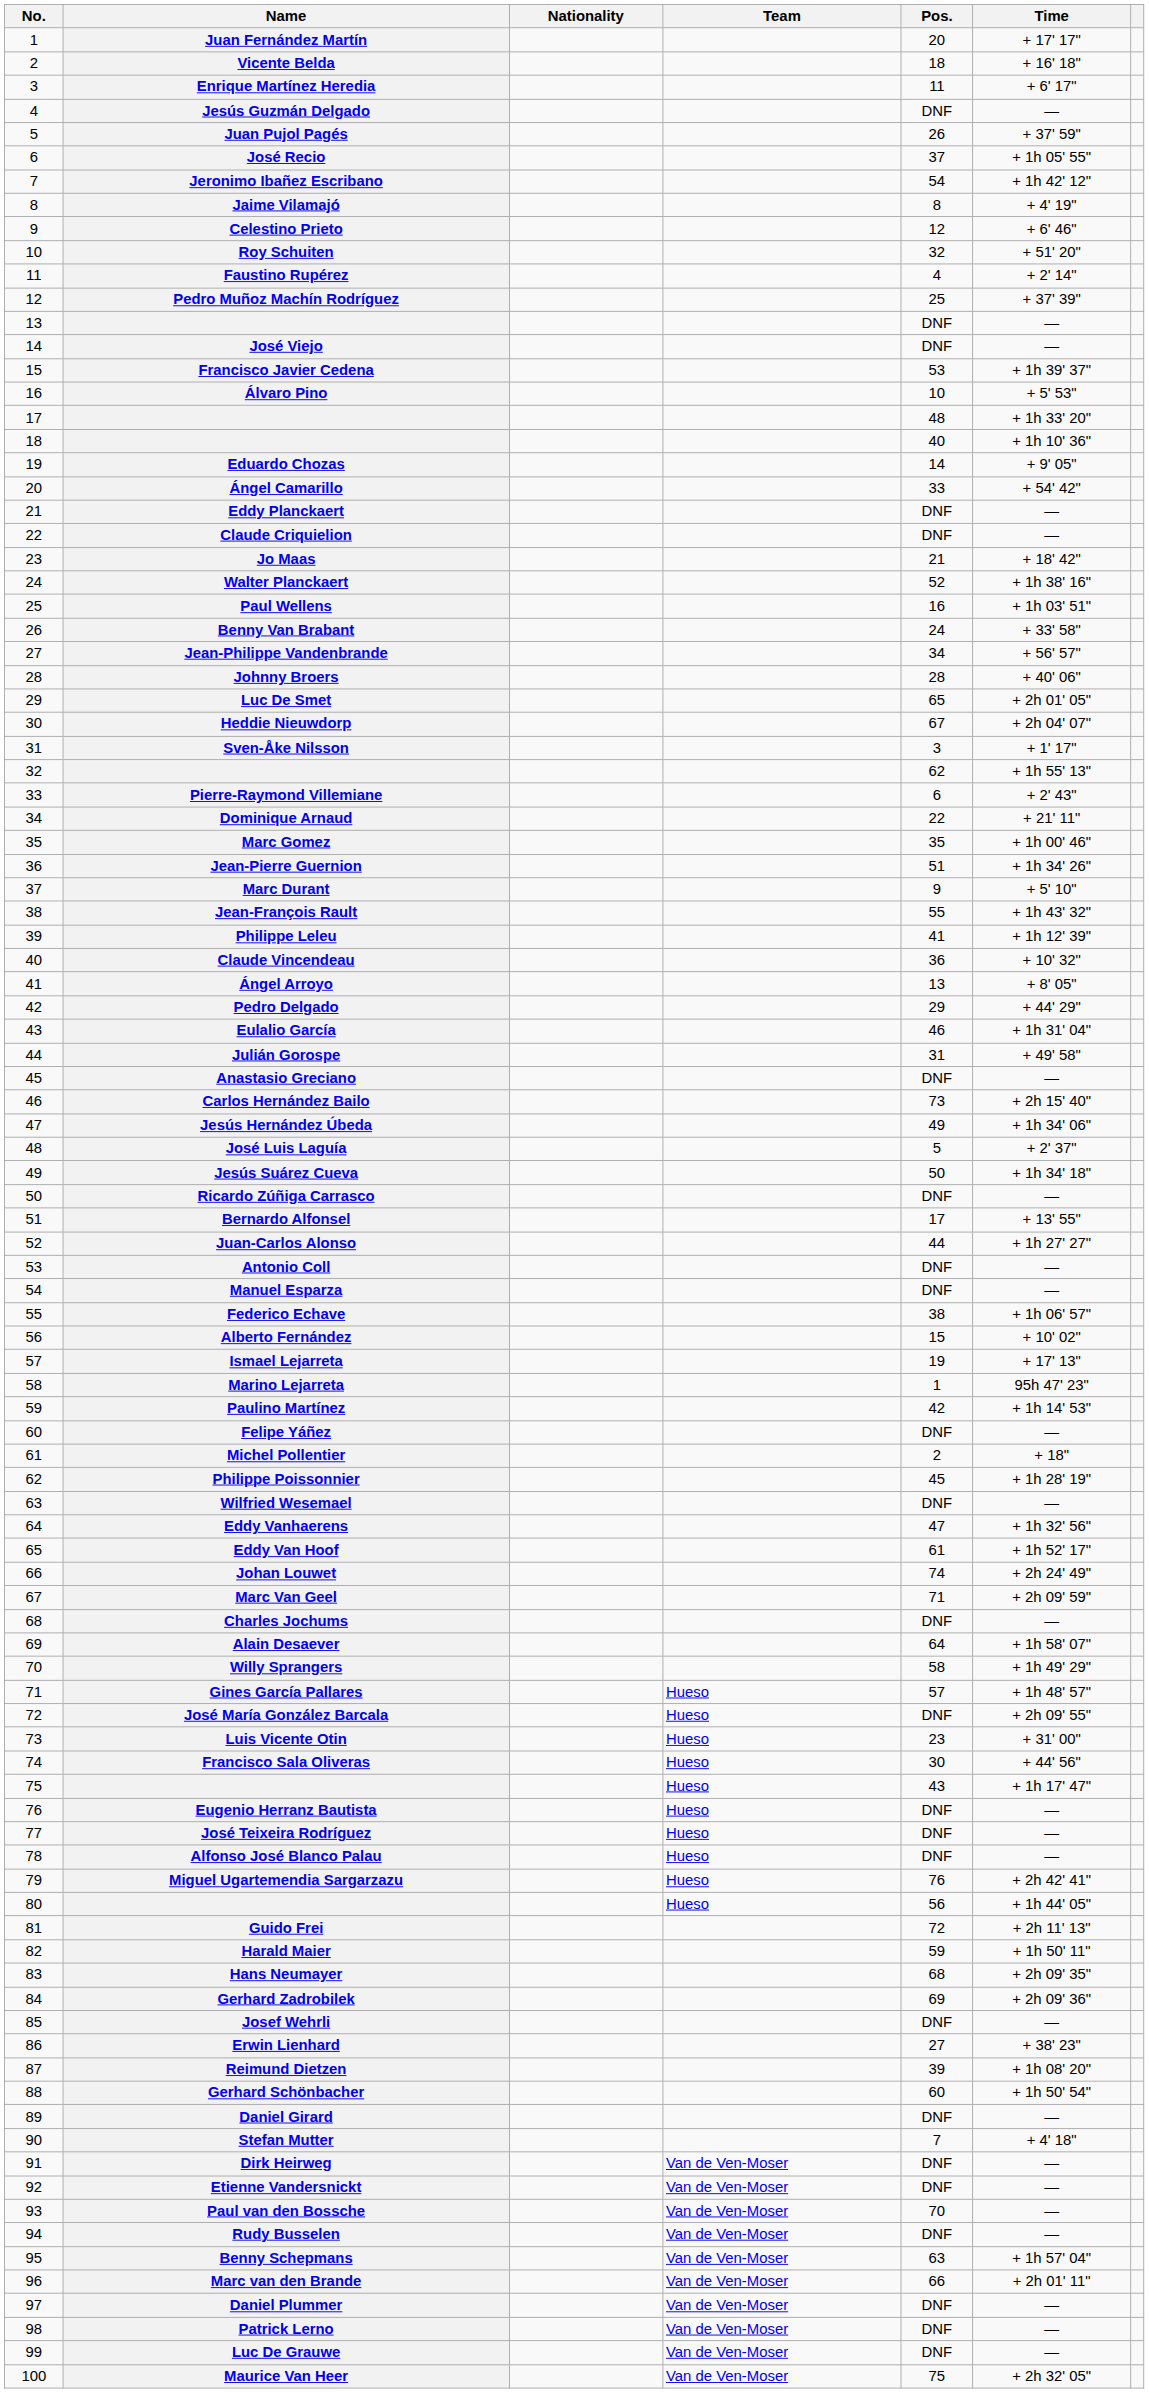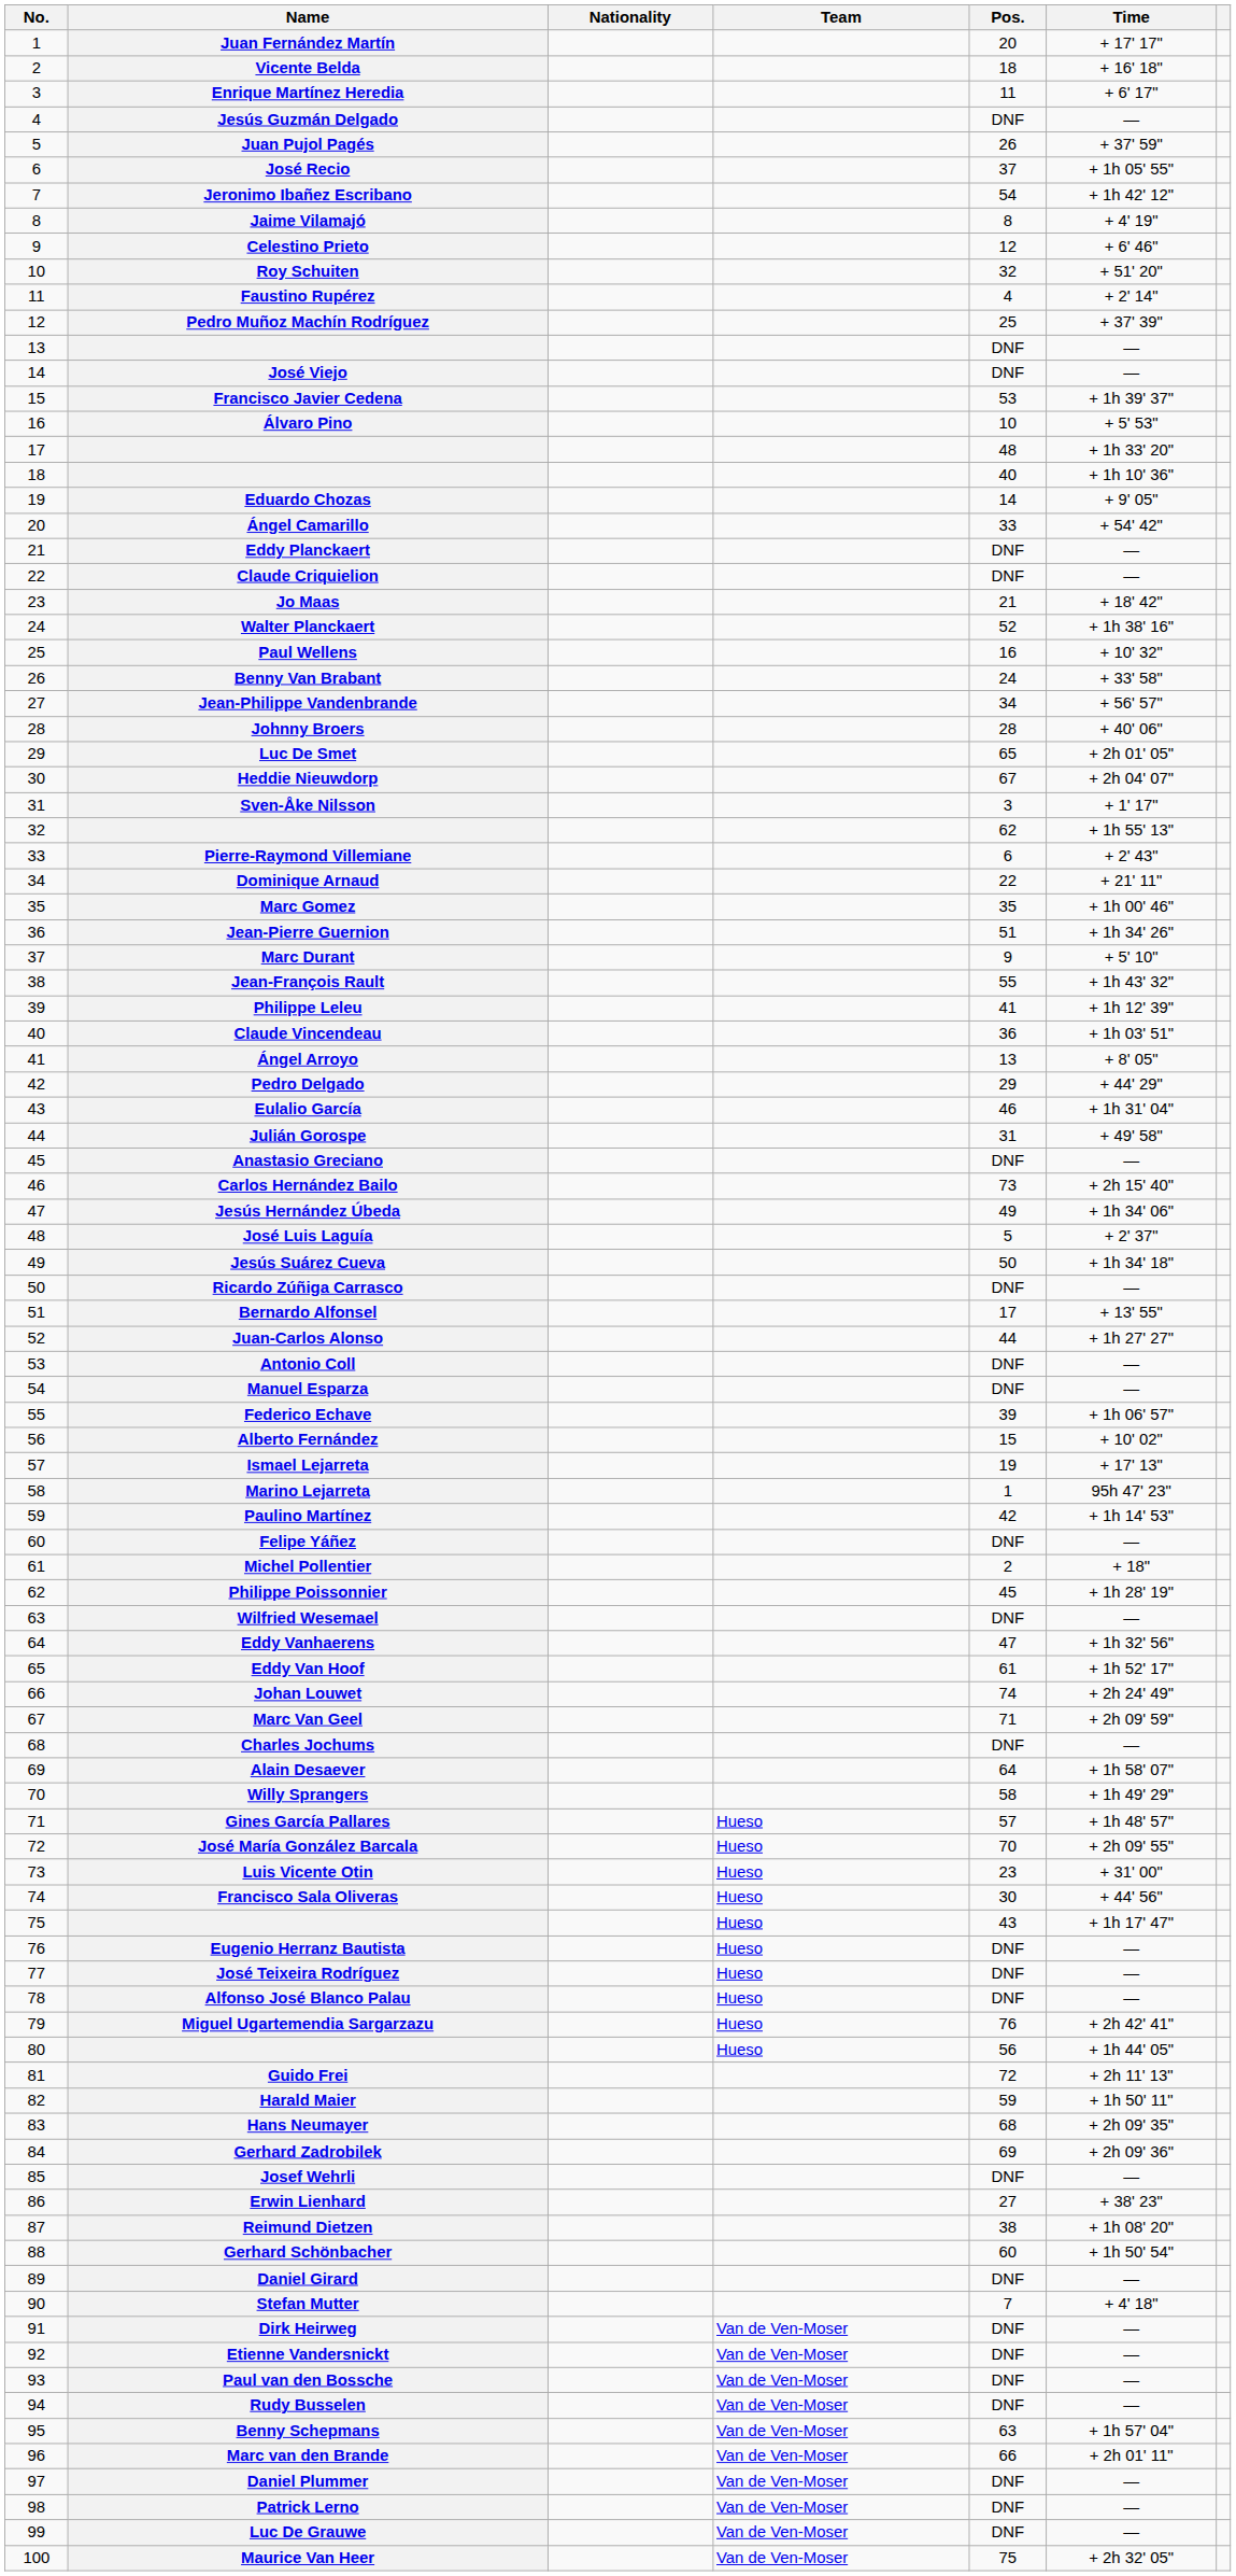Paul Wellens | Time: + 1h 03' 51" -> + 10' 32"
Claude Vincendeau | Time: + 10' 32" -> + 1h 03' 51"
Federico Echave | Pos.: 38 -> 39
José María González Barcala | Pos.: DNF -> 70
Reimund Dietzen | Pos.: 39 -> 38
Paul van den Bossche | Pos.: 70 -> DNF
